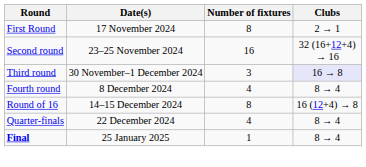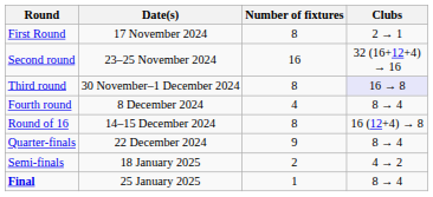Third round | Number of fixtures: 3 -> 8
Quarter-finals | Number of fixtures: 4 -> 9
+ row: Semi-finals | 18 January 2025 | 2 | 4 → 2
